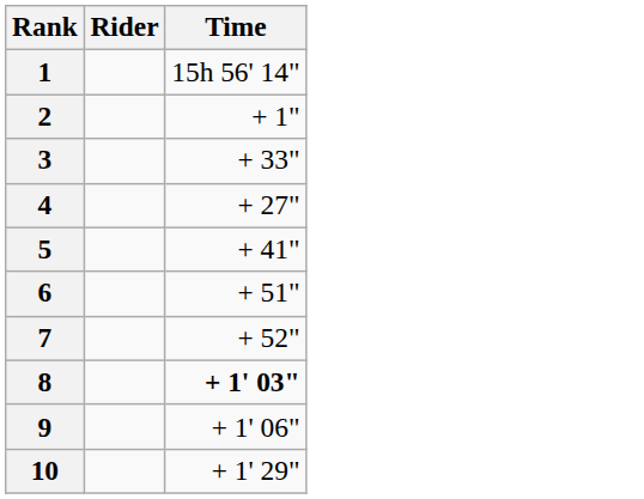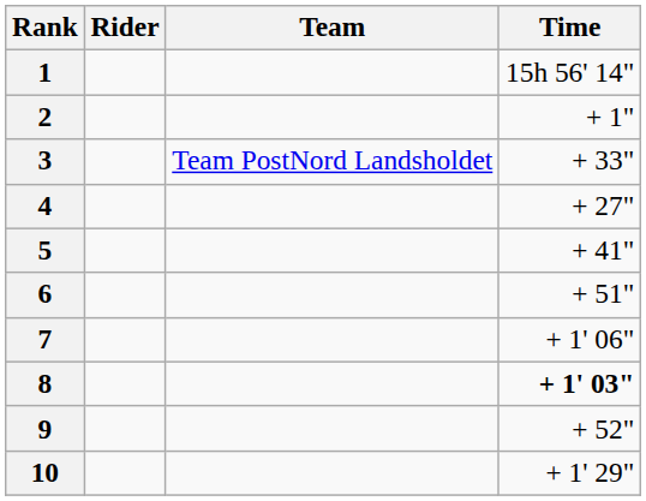+ column: Team | Team PostNord Landsholdet
7 | Time: + 52" -> + 1' 06"
9 | Time: + 1' 06" -> + 52"
